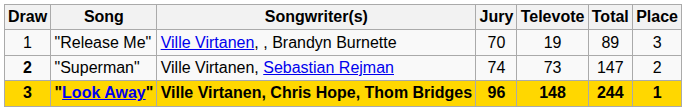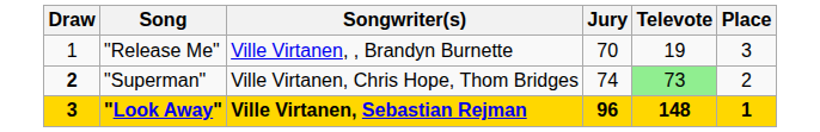- column: Total | 89 | 147 | 244
"Superman" | Songwriter(s): Ville Virtanen, Sebastian Rejman -> Ville Virtanen, Chris Hope, Thom Bridges
"Superman" | Televote: no background -> lightgreen background
"Look Away" | Songwriter(s): Ville Virtanen, Chris Hope, Thom Bridges -> Ville Virtanen, Sebastian Rejman
